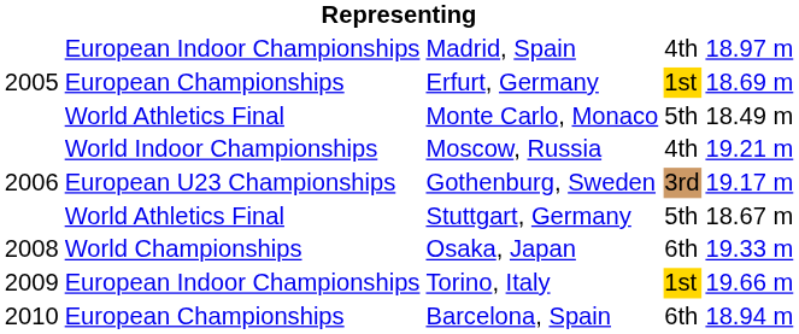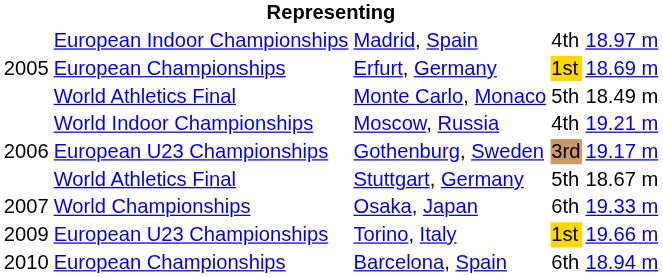Osaka, Japan | column 1: 2008 -> 2007
Torino, Italy | column 2: European Indoor Championships -> European U23 Championships
